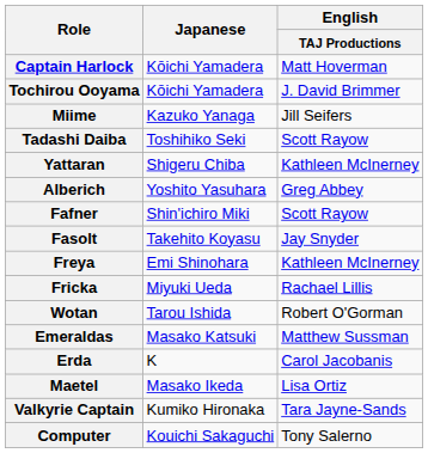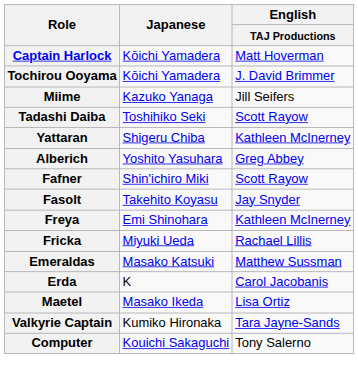- row: Wotan | Tarou Ishida | Robert O'Gorman
